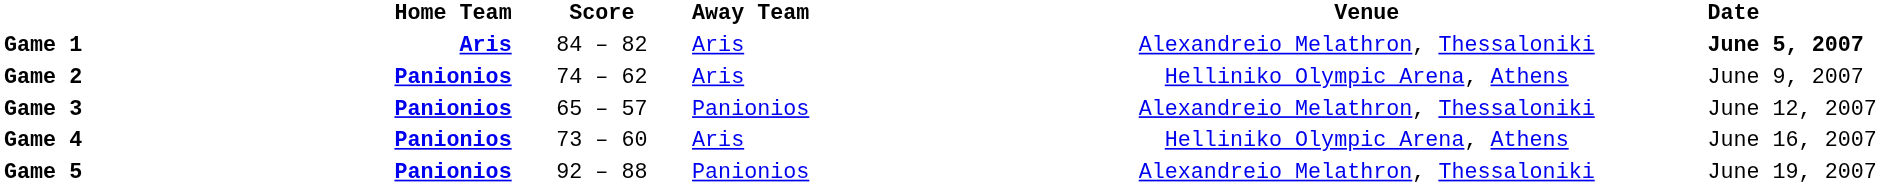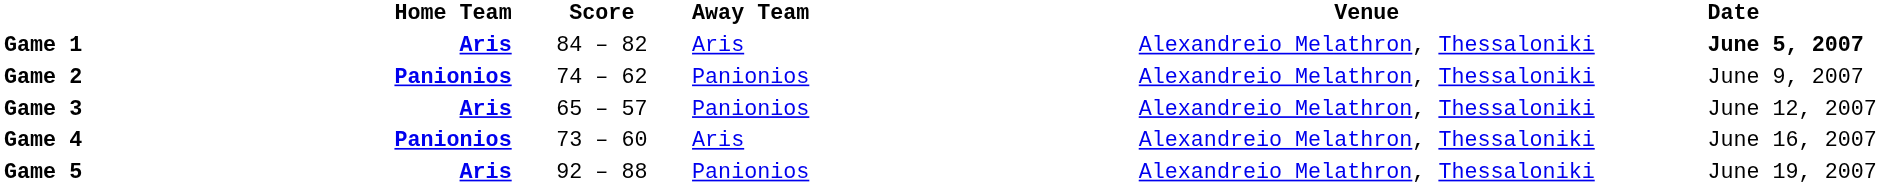Game 2 | Away Team: Aris -> Panionios
Game 2 | Venue: Helliniko Olympic Arena, Athens -> Alexandreio Melathron, Thessaloniki
Game 3 | Home Team: Panionios -> Aris
Game 4 | Venue: Helliniko Olympic Arena, Athens -> Alexandreio Melathron, Thessaloniki
Game 5 | Home Team: Panionios -> Aris
